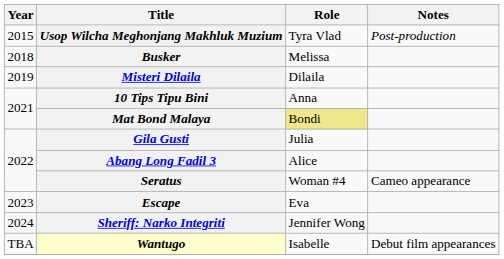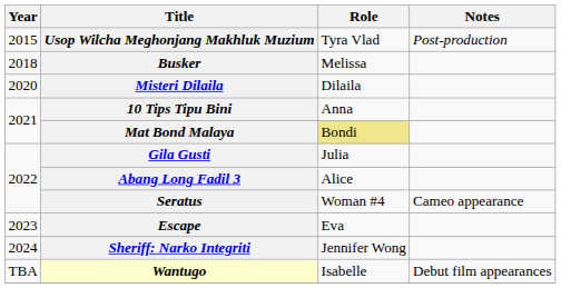Misteri Dilaila | Year: 2019 -> 2020
